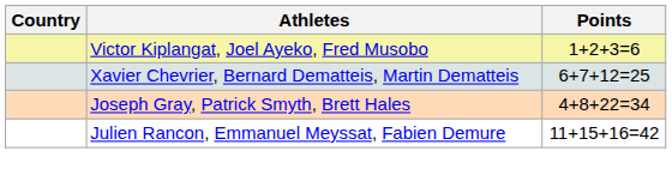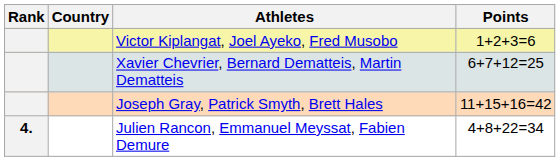+ column: Rank | 4.
Joseph Gray, Patrick Smyth, Brett Hales | Points: 4+8+22=34 -> 11+15+16=42
Julien Rancon, Emmanuel Meyssat, Fabien Demure | Points: 11+15+16=42 -> 4+8+22=34
